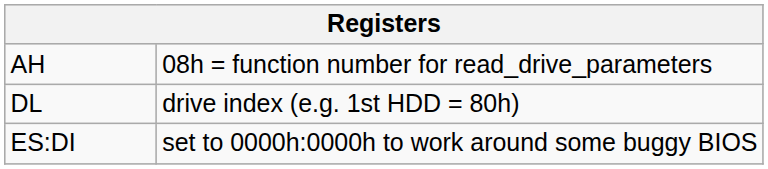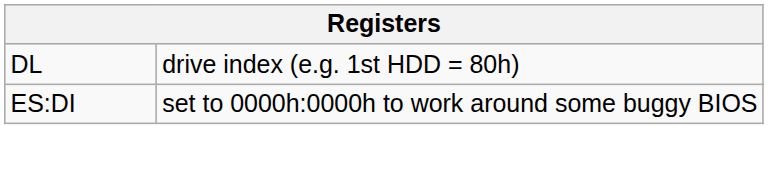- row: AH | 08h = function number for read_drive_parameters
